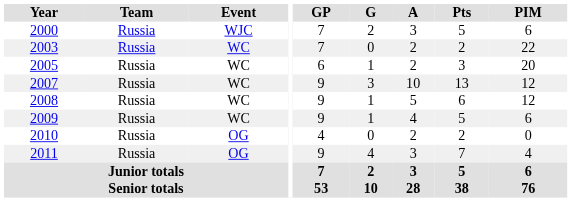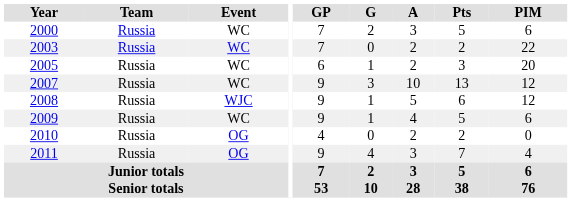2000 | Event: WJC -> WC
2008 | Event: WC -> WJC
